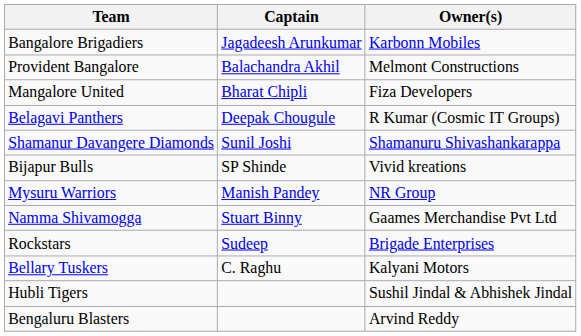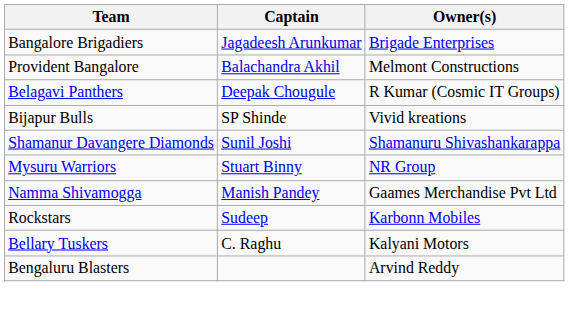Bangalore Brigadiers | Owner(s): Karbonn Mobiles -> Brigade Enterprises
- row: Mangalore United | Bharat Chipli | Fiza Developers
rows swapped: Shamanur Davangere Diamonds <-> Bijapur Bulls
Mysuru Warriors | Captain: Manish Pandey -> Stuart Binny
Namma Shivamogga | Captain: Stuart Binny -> Manish Pandey
Rockstars | Owner(s): Brigade Enterprises -> Karbonn Mobiles
- row: Hubli Tigers | Sushil Jindal & Abhishek Jindal
